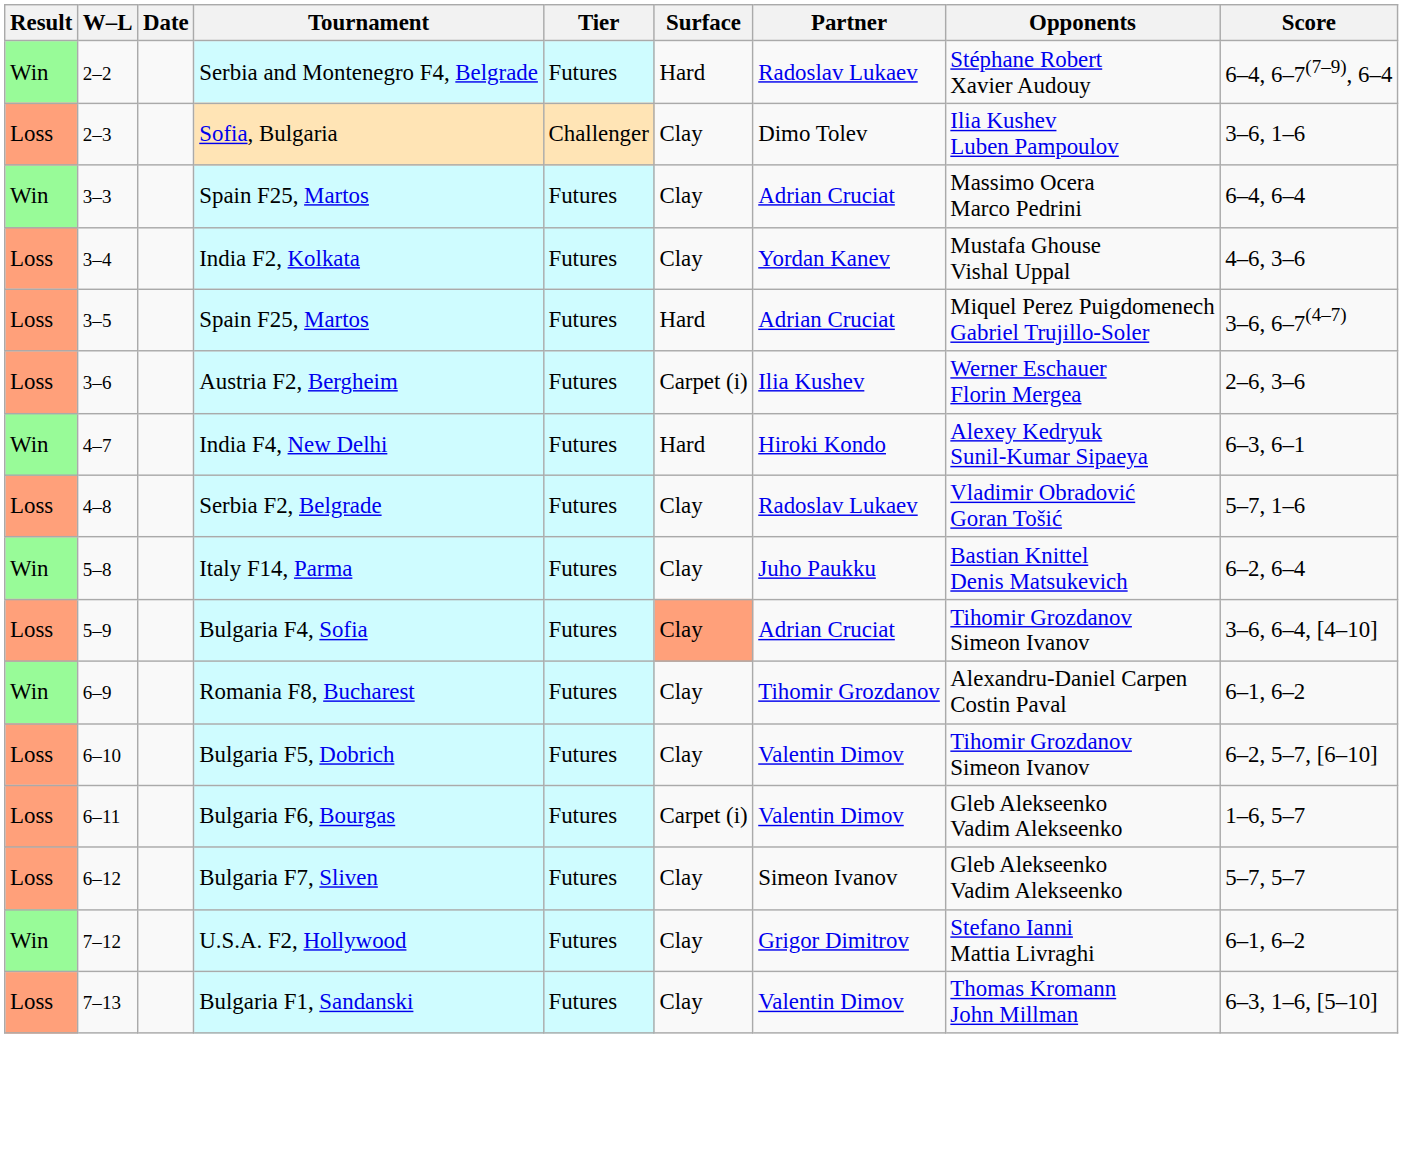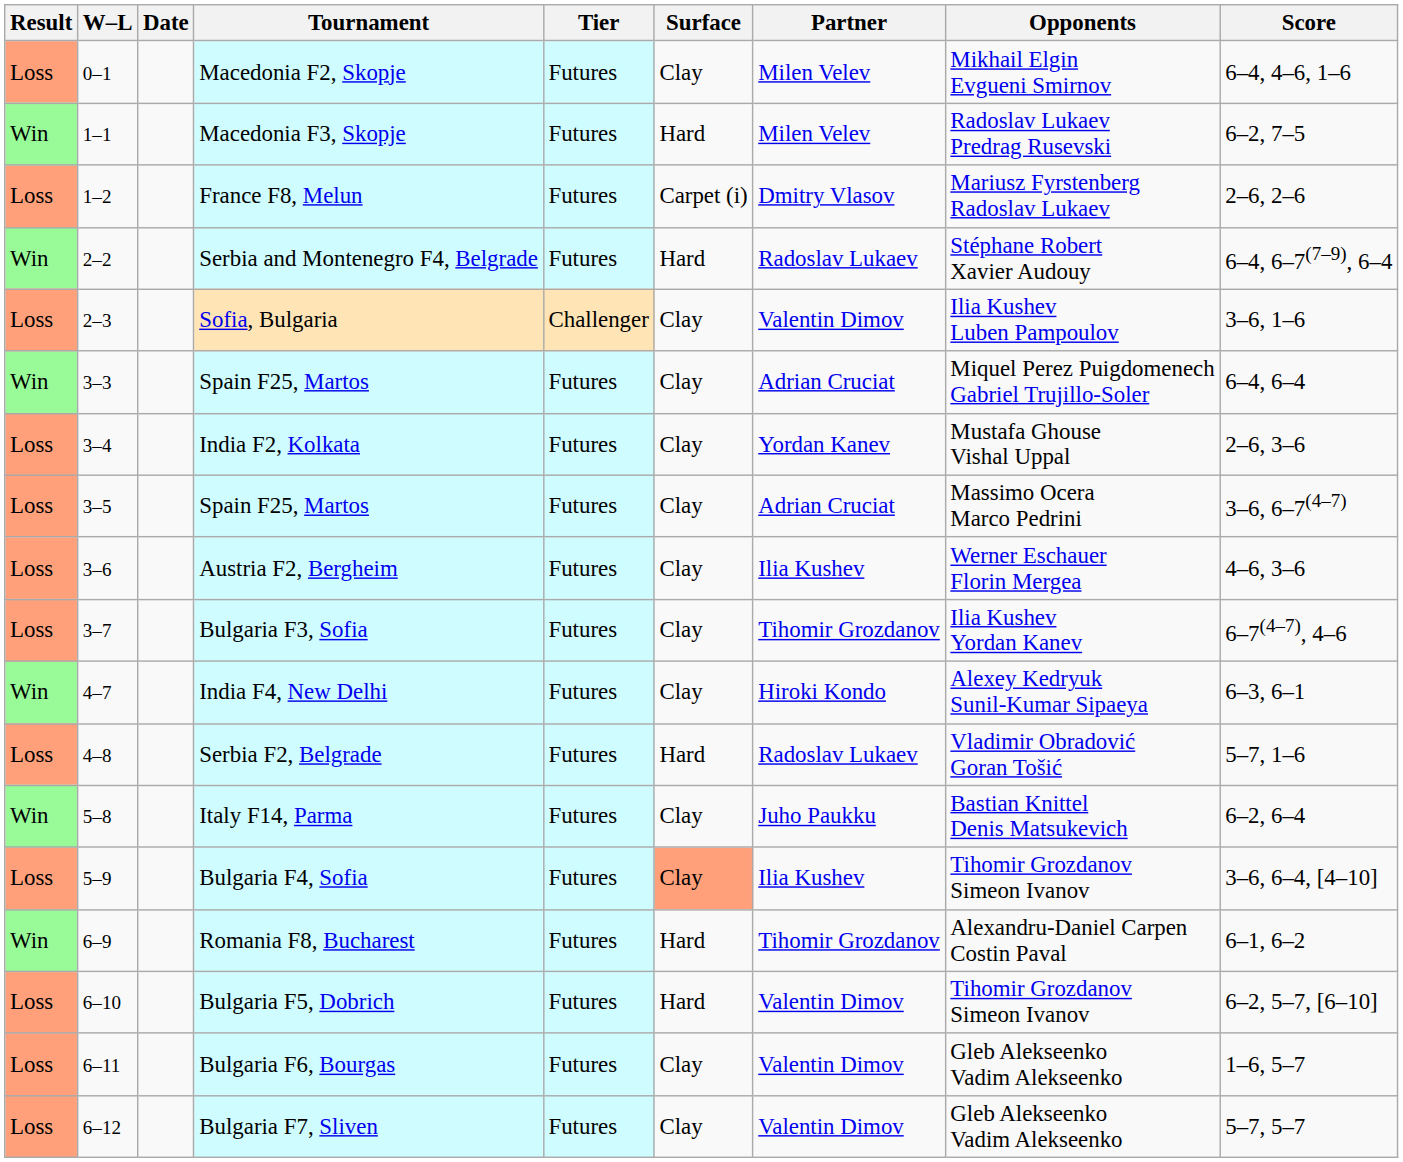+ row: Loss | 0–1 | Macedonia F2, Skopje | Futures | Clay | Milen Velev | Mikhail Elgin Evgueni Smirnov | 6–4, 4–6, 1–6
+ row: Win | 1–1 | Macedonia F3, Skopje | Futures | Hard | Milen Velev | Radoslav Lukaev Predrag Rusevski | 6–2, 7–5
+ row: Loss | 1–2 | France F8, Melun | Futures | Carpet (i) | Dmitry Vlasov | Mariusz Fyrstenberg Radoslav Lukaev | 2–6, 2–6
Sofia, Bulgaria | Partner: Dimo Tolev -> Valentin Dimov
3–3 / Spain F25, Martos | Opponents: Massimo Ocera Marco Pedrini -> Miquel Perez Puigdomenech Gabriel Trujillo-Soler
India F2, Kolkata | Score: 4–6, 3–6 -> 2–6, 3–6
3–5 / Spain F25, Martos | Surface: Hard -> Clay
3–5 / Spain F25, Martos | Opponents: Miquel Perez Puigdomenech Gabriel Trujillo-Soler -> Massimo Ocera Marco Pedrini
Austria F2, Bergheim | Surface: Carpet (i) -> Clay
Austria F2, Bergheim | Score: 2–6, 3–6 -> 4–6, 3–6
+ row: Loss | 3–7 | Bulgaria F3, Sofia | Futures | Clay | Tihomir Grozdanov | Ilia Kushev Yordan Kanev | 6–7(4–7), 4–6
India F4, New Delhi | Surface: Hard -> Clay
Serbia F2, Belgrade | Surface: Clay -> Hard
Bulgaria F4, Sofia | Partner: Adrian Cruciat -> Ilia Kushev
Romania F8, Bucharest | Surface: Clay -> Hard
Bulgaria F5, Dobrich | Surface: Clay -> Hard
Bulgaria F6, Bourgas | Surface: Carpet (i) -> Clay
Bulgaria F7, Sliven | Partner: Simeon Ivanov -> Valentin Dimov
- row: Win | 7–12 | U.S.A. F2, Hollywood | Futures | Clay | Grigor Dimitrov | Stefano Ianni Mattia Livraghi | 6–1, 6–2
- row: Loss | 7–13 | Bulgaria F1, Sandanski | Futures | Clay | Valentin Dimov | Thomas Kromann John Millman | 6–3, 1–6, [5–10]
